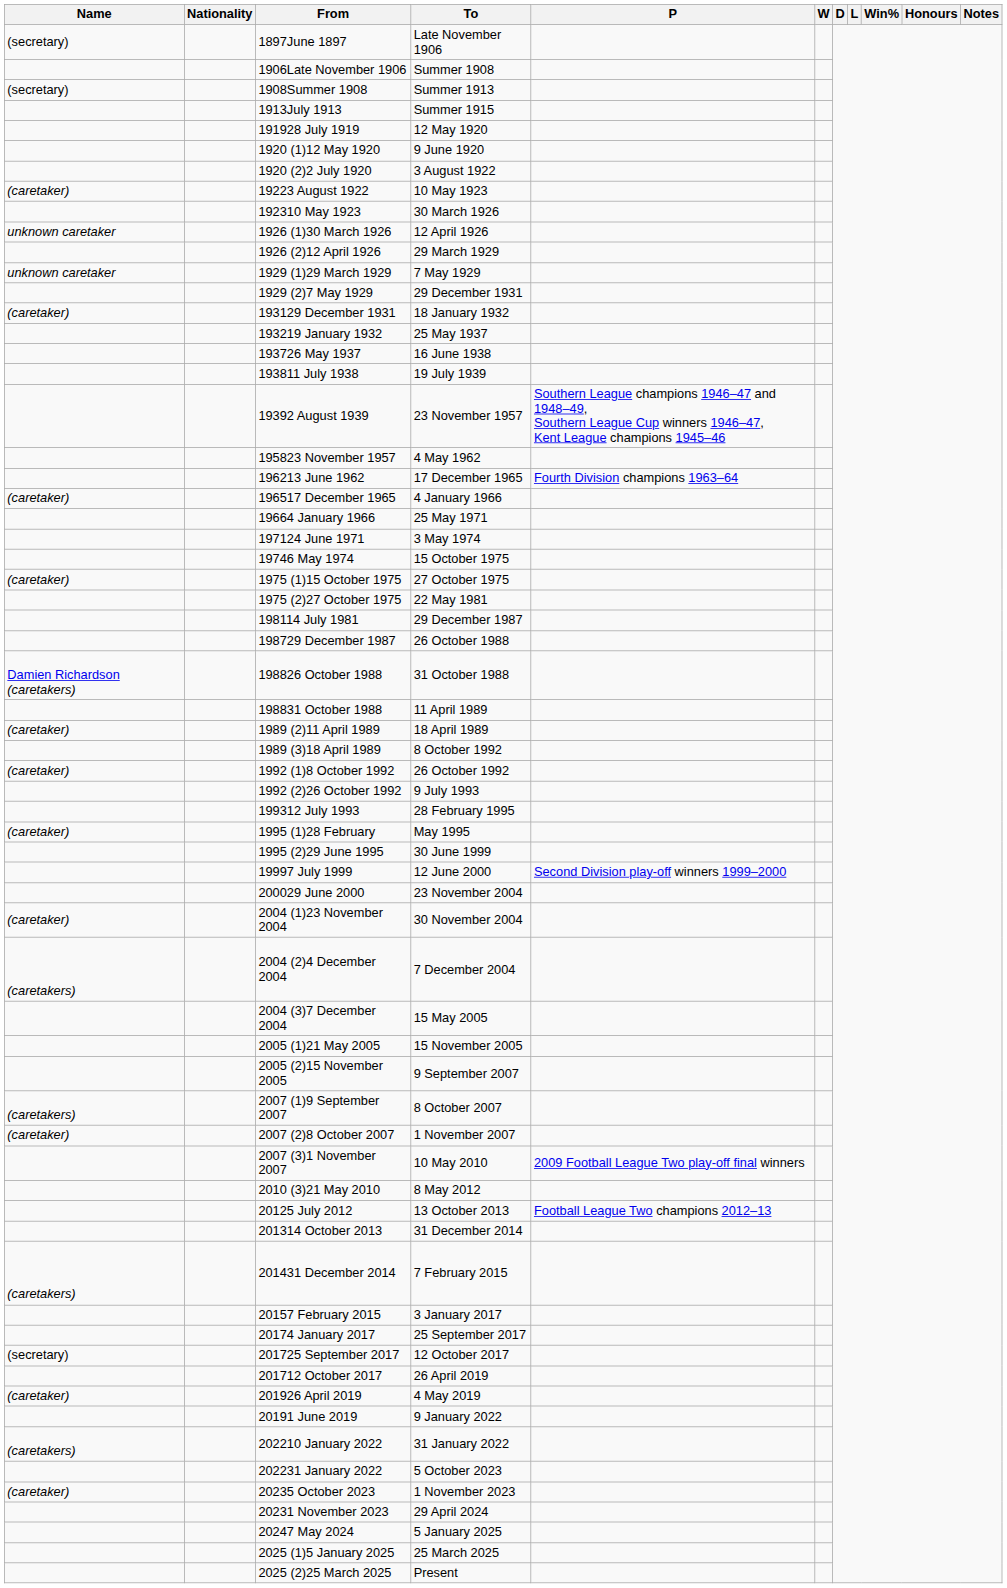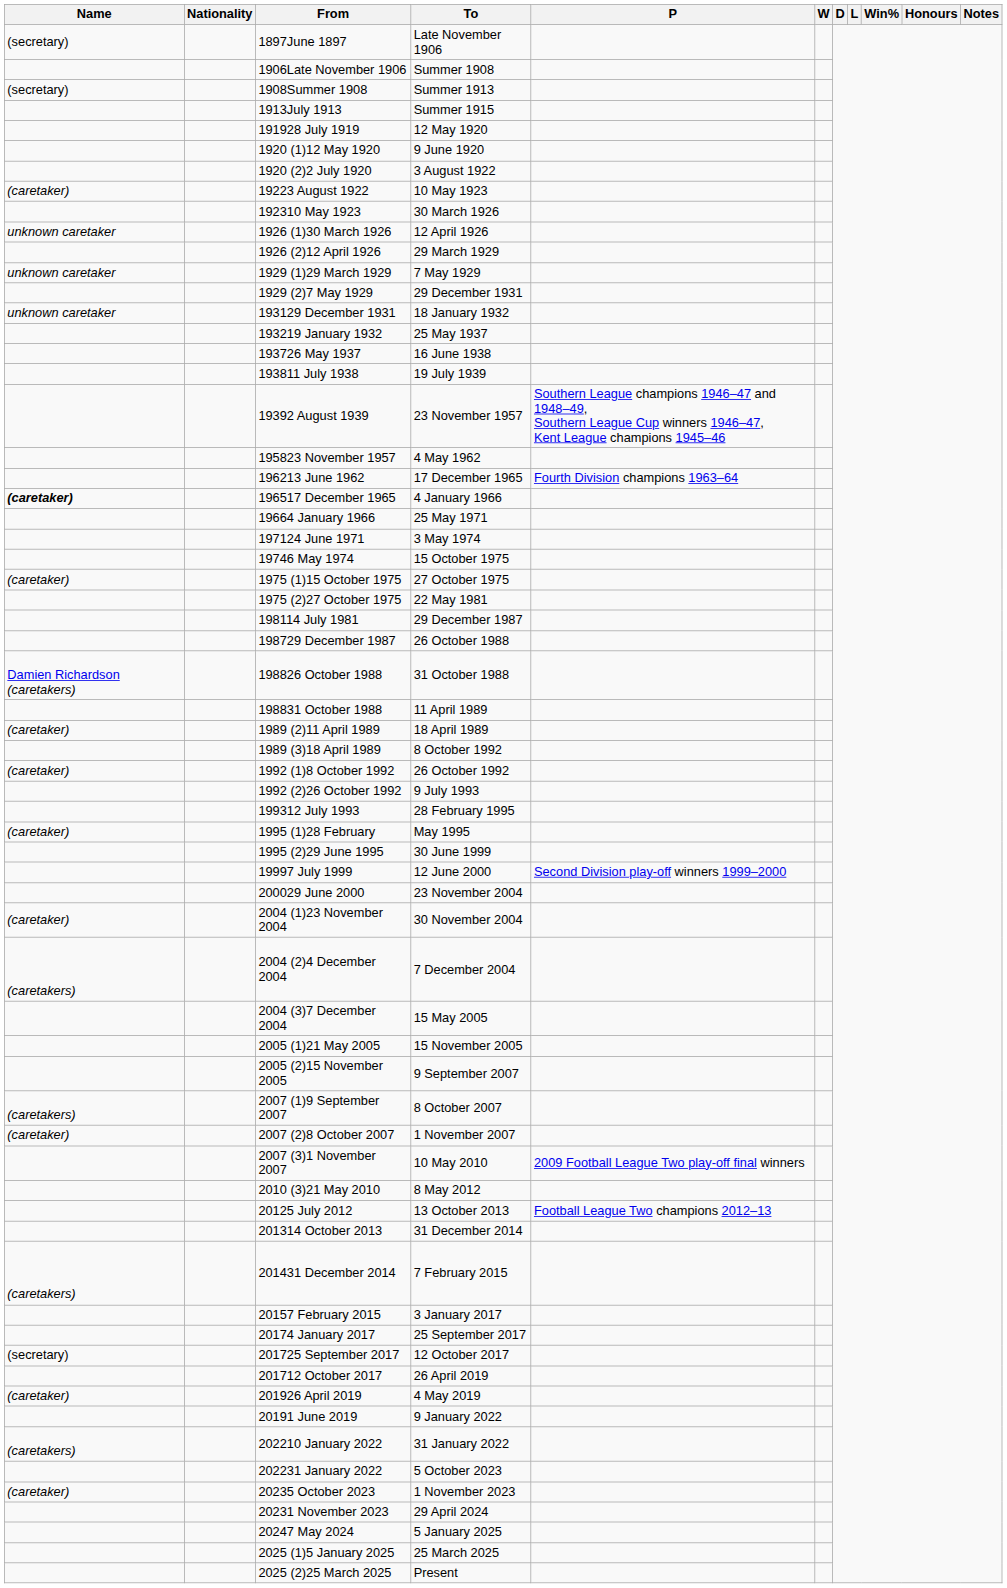193129 December 1931 | Name: (caretaker) -> unknown caretaker
196517 December 1965 | Name: normal -> bold
